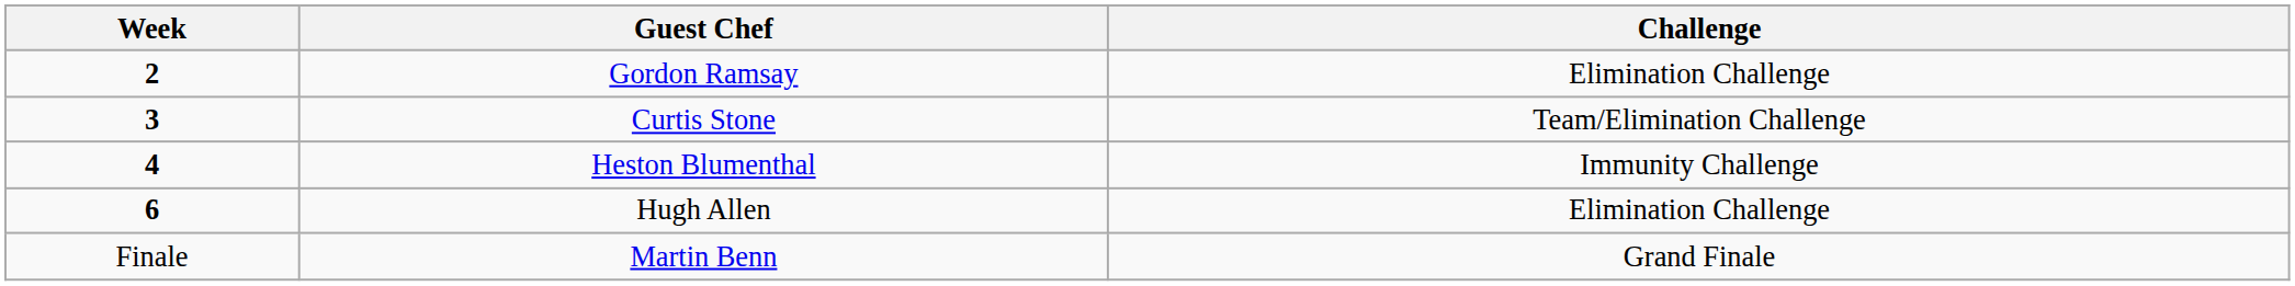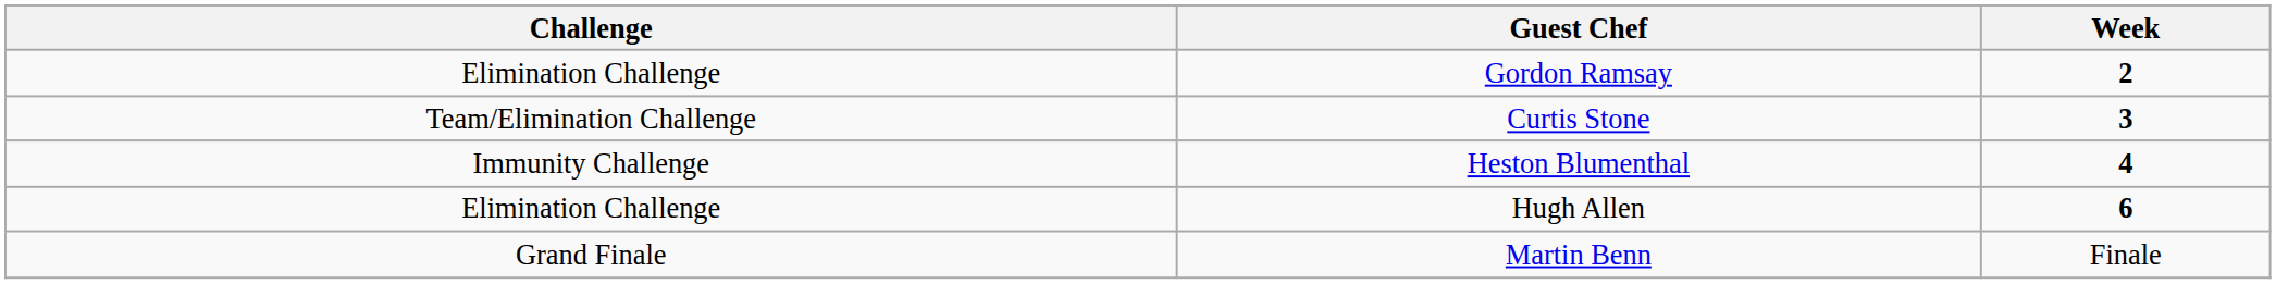columns swapped: Week <-> Challenge
